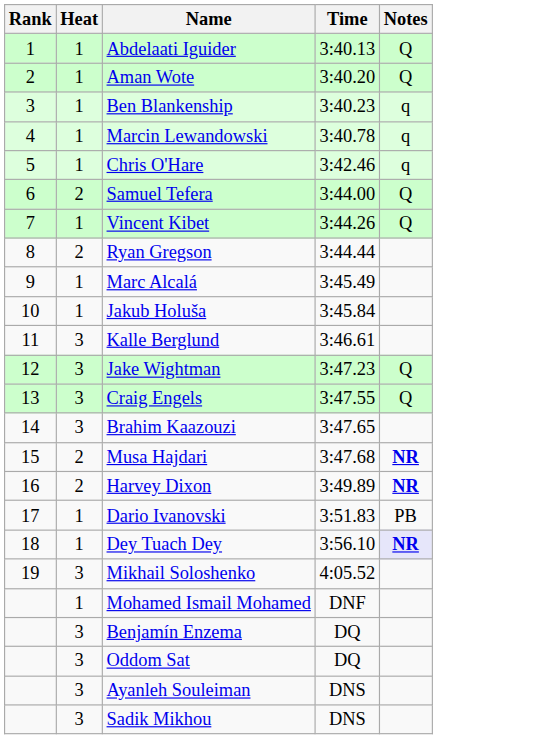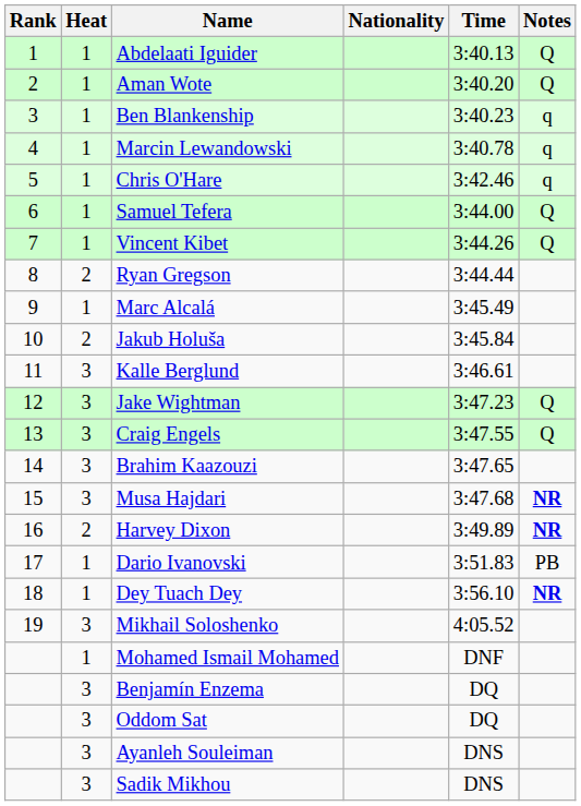+ column: Nationality
Samuel Tefera | Heat: 2 -> 1
Jakub Holuša | Heat: 1 -> 2
Musa Hajdari | Heat: 2 -> 3
Dey Tuach Dey | Notes: lavender background -> no background
